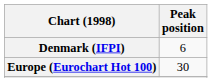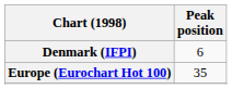Europe (Eurochart Hot 100) | Peak position: 30 -> 35
